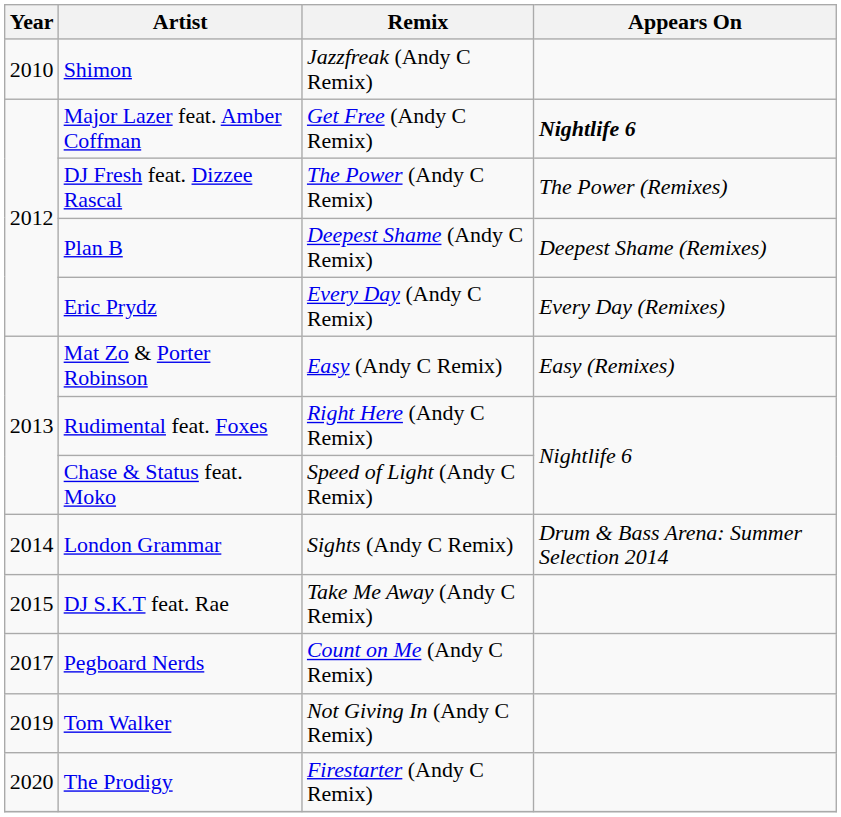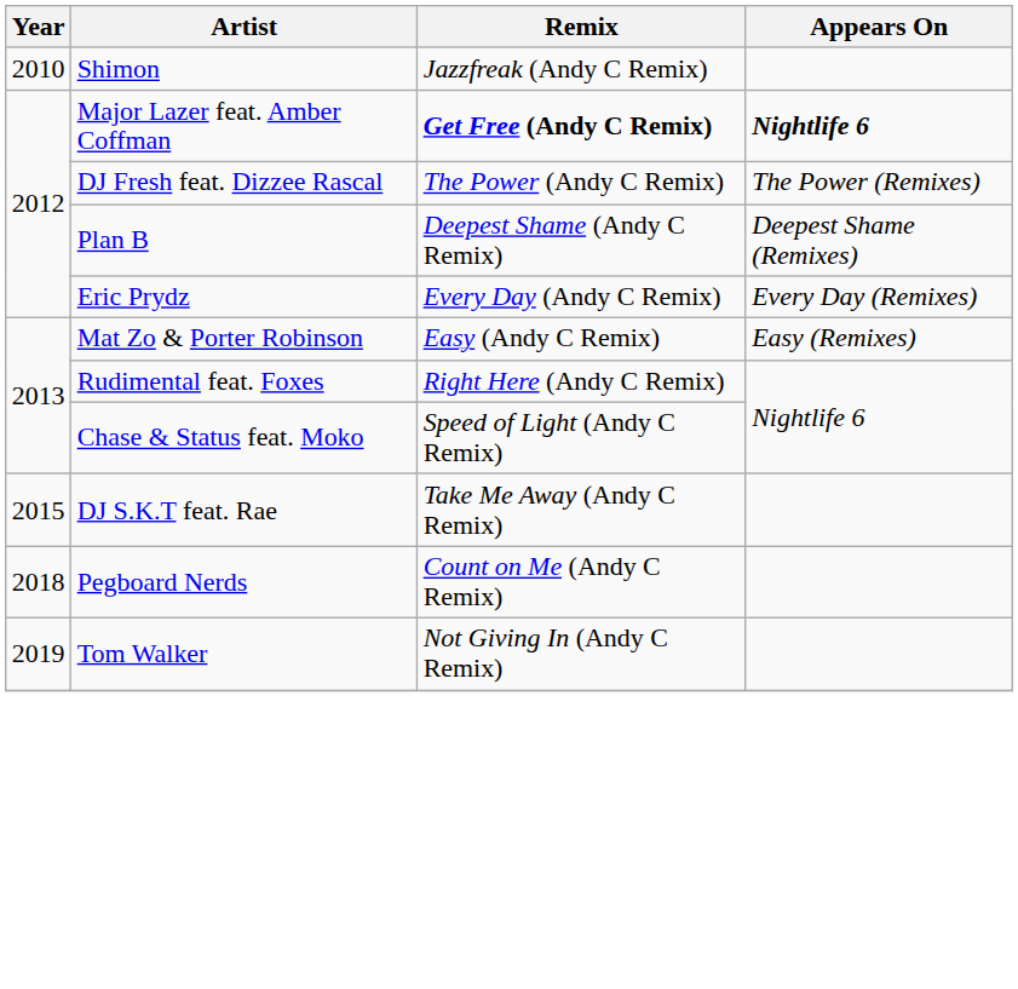Major Lazer feat. Amber Coffman | Remix: normal -> bold
- row: 2014 | London Grammar | Sights (Andy C Remix) | Drum & Bass Arena: Summer Selection 2014
Pegboard Nerds | Year: 2017 -> 2018
- row: 2020 | The Prodigy | Firestarter (Andy C Remix)
